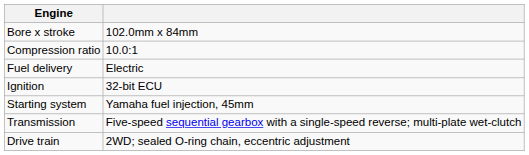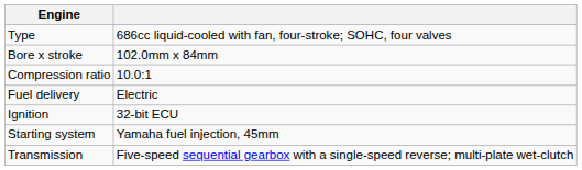+ row: Type | 686cc liquid-cooled with fan, four-stroke; SOHC, four valves
- row: Drive train | 2WD; sealed O-ring chain, eccentric adjustment
